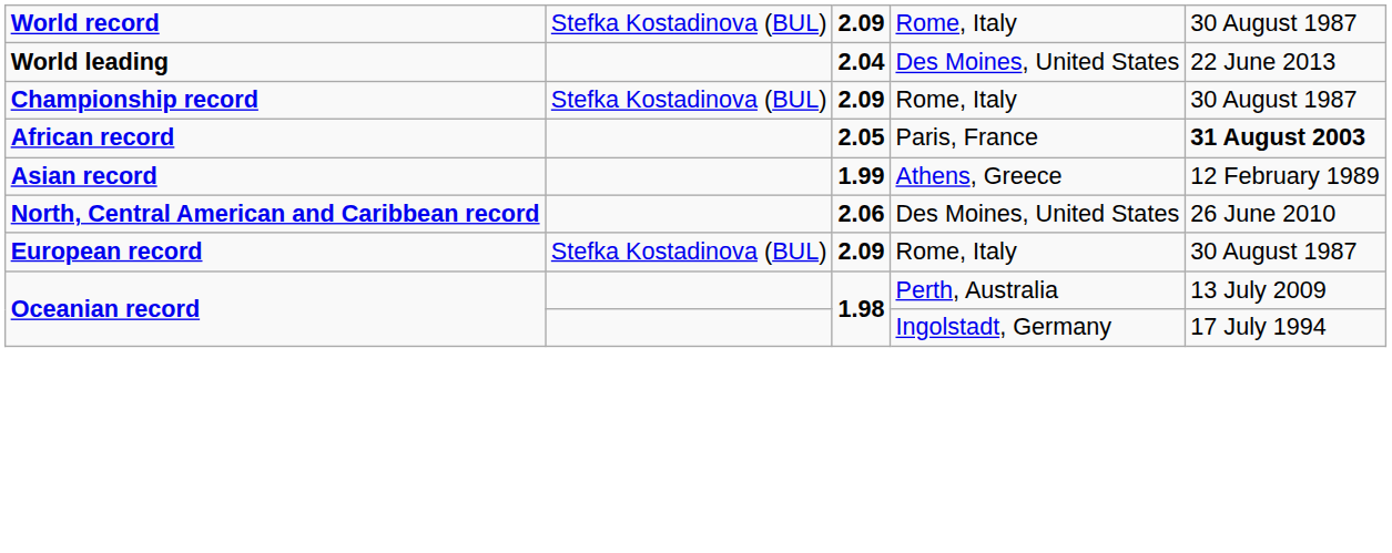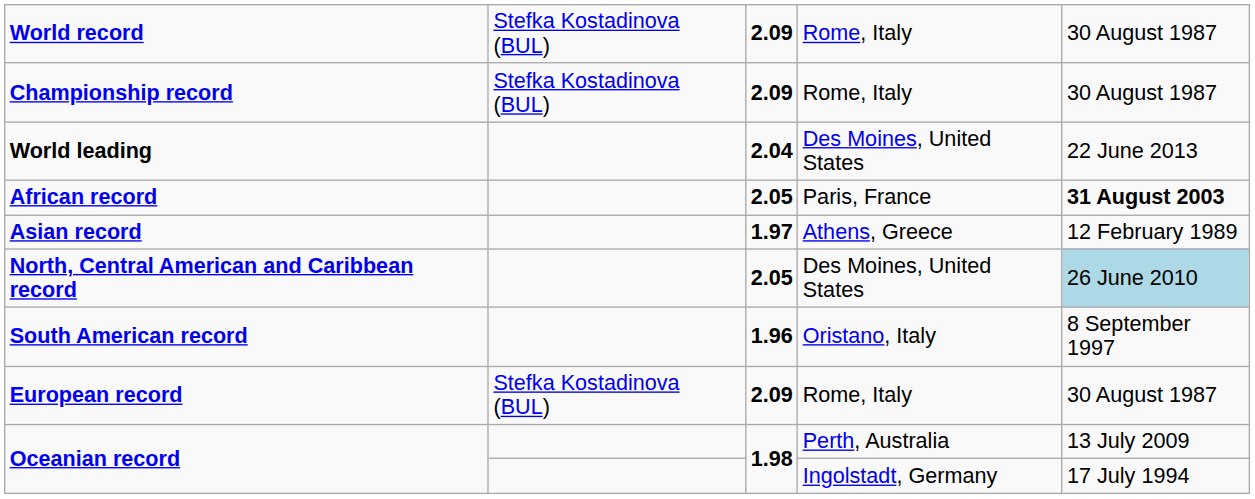rows swapped: Championship record <-> World leading
Asian record | column 3: 1.99 -> 1.97
North, Central American and Caribbean record | column 3: 2.06 -> 2.05
North, Central American and Caribbean record | column 5: no background -> lightblue background
+ row: South American record | 1.96 | Oristano, Italy | 8 September 1997
